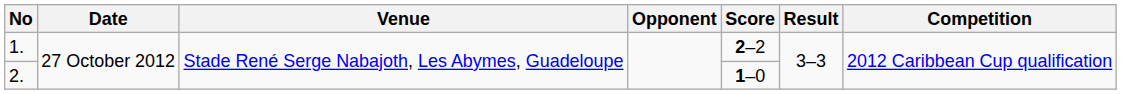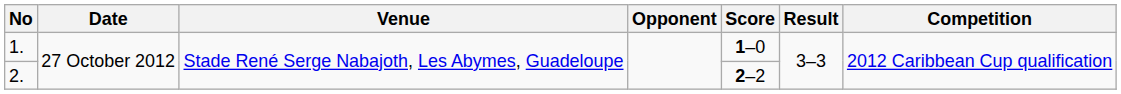1. | Score: 2–2 -> 1–0
2. | Score: 1–0 -> 2–2
